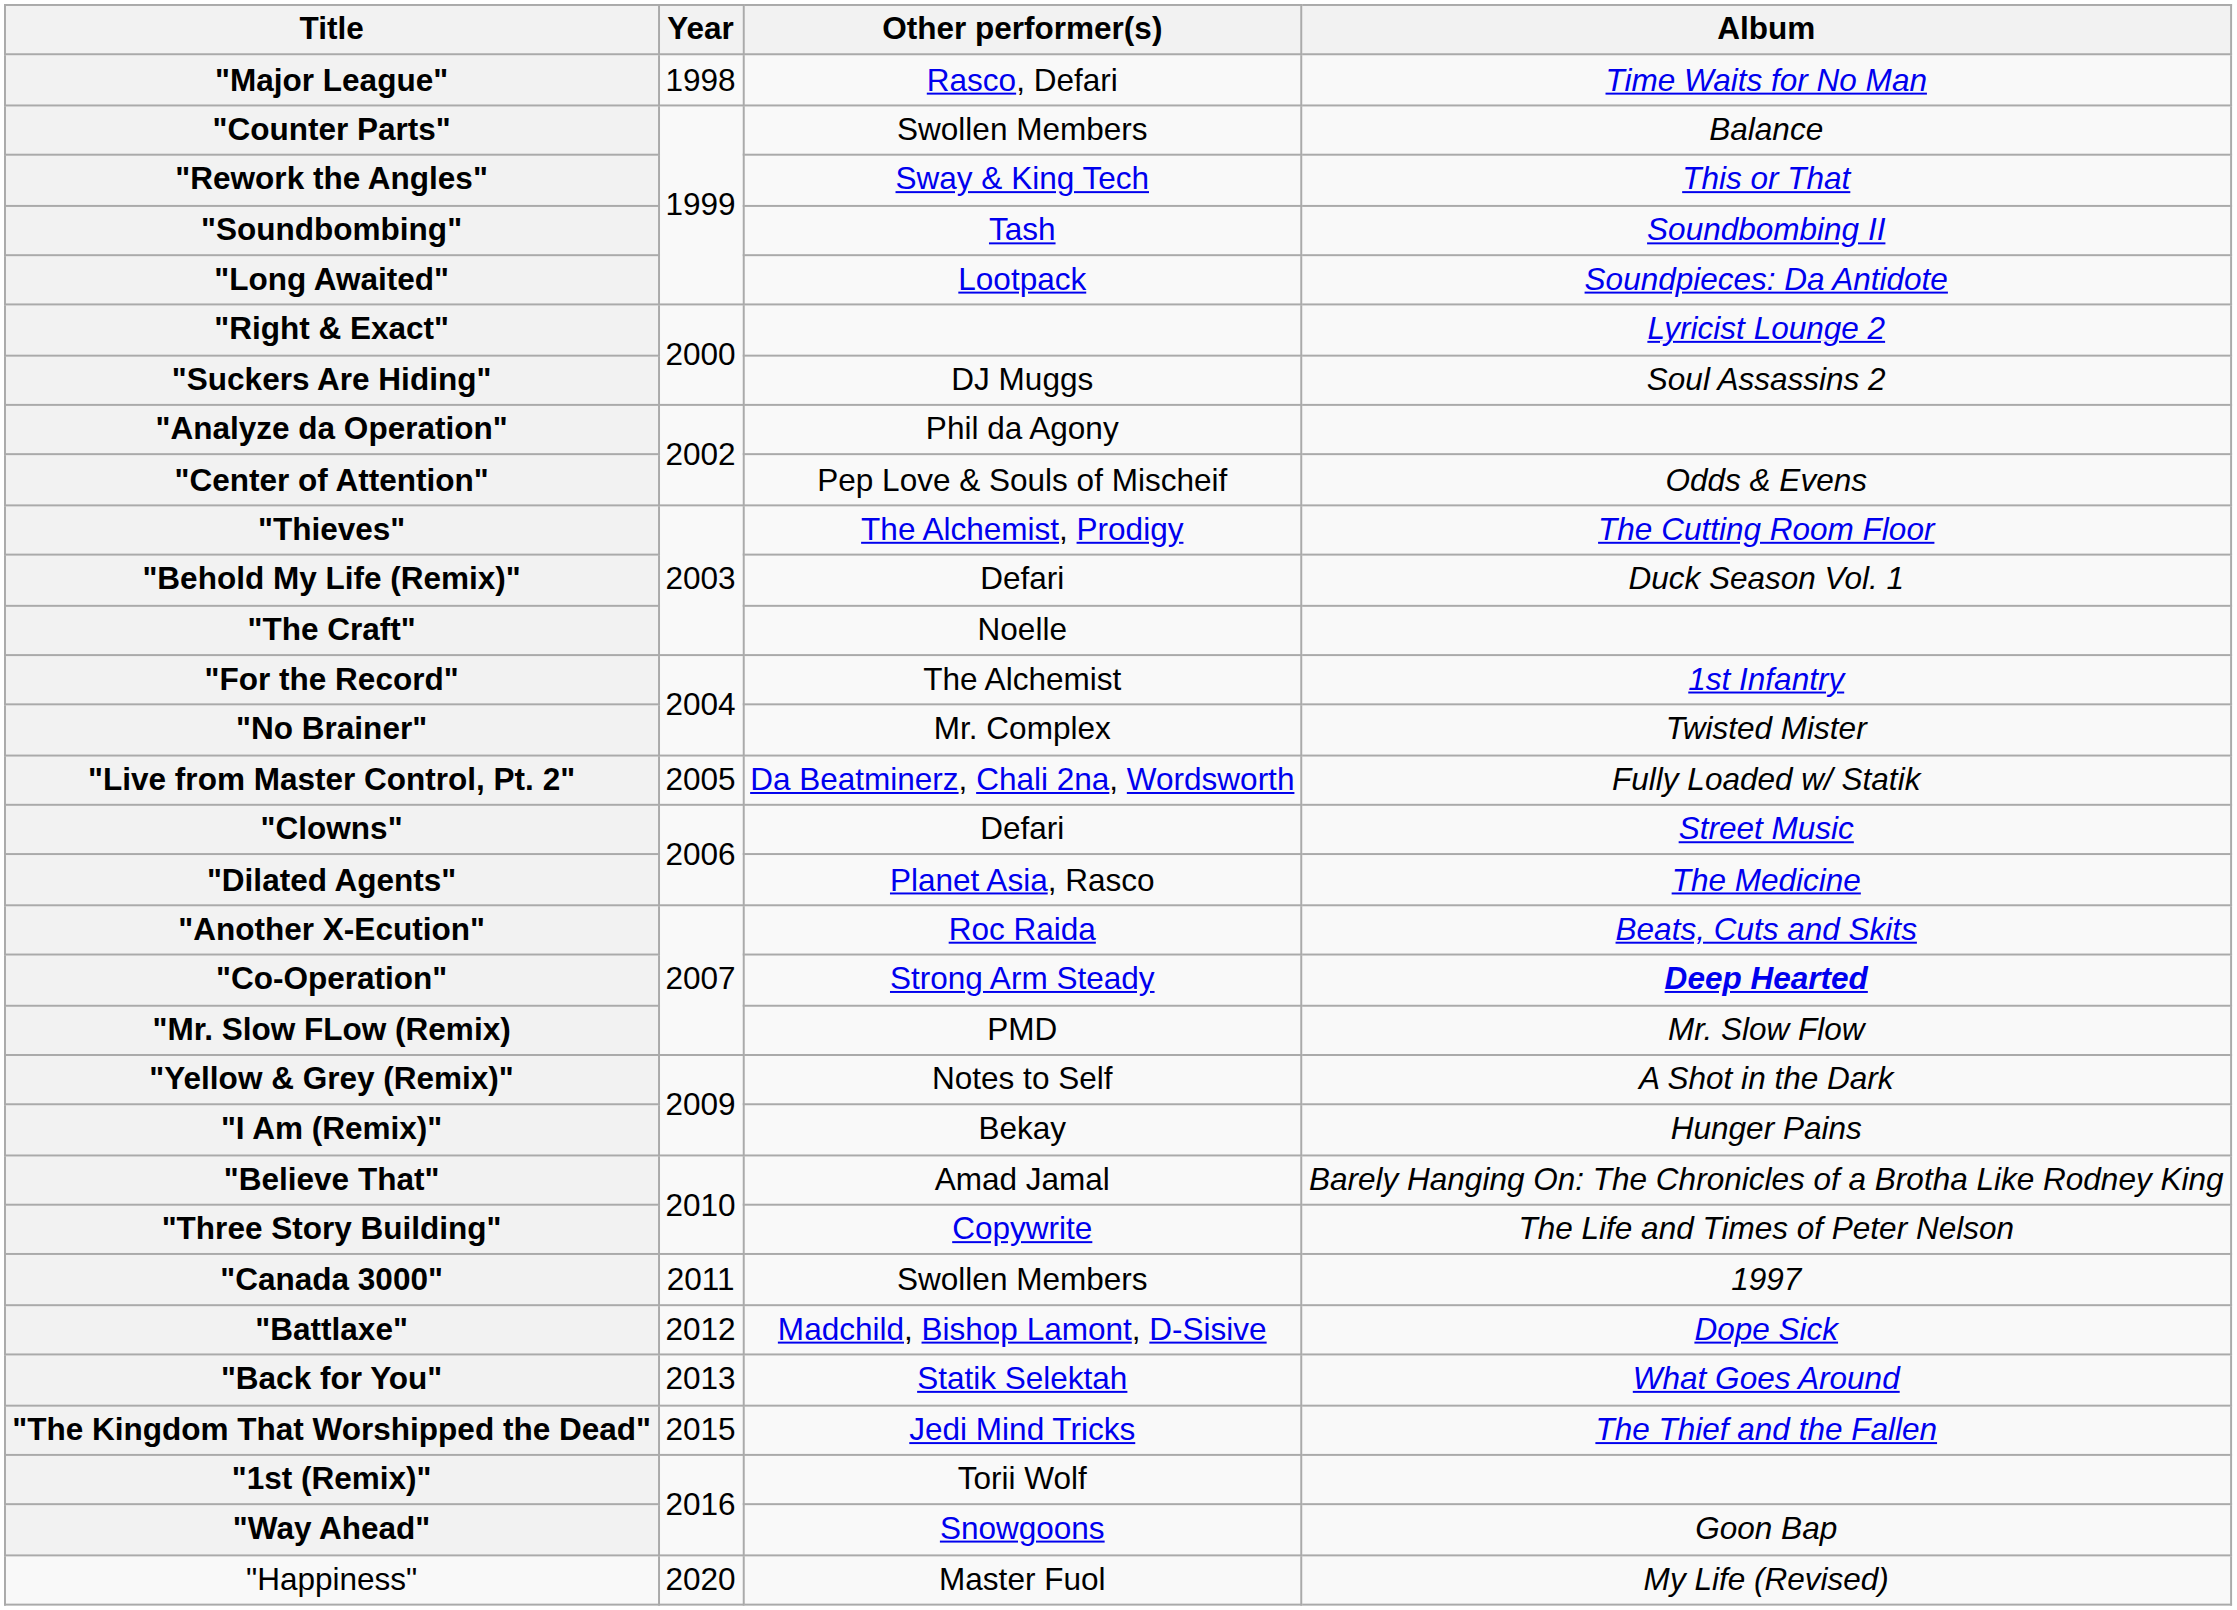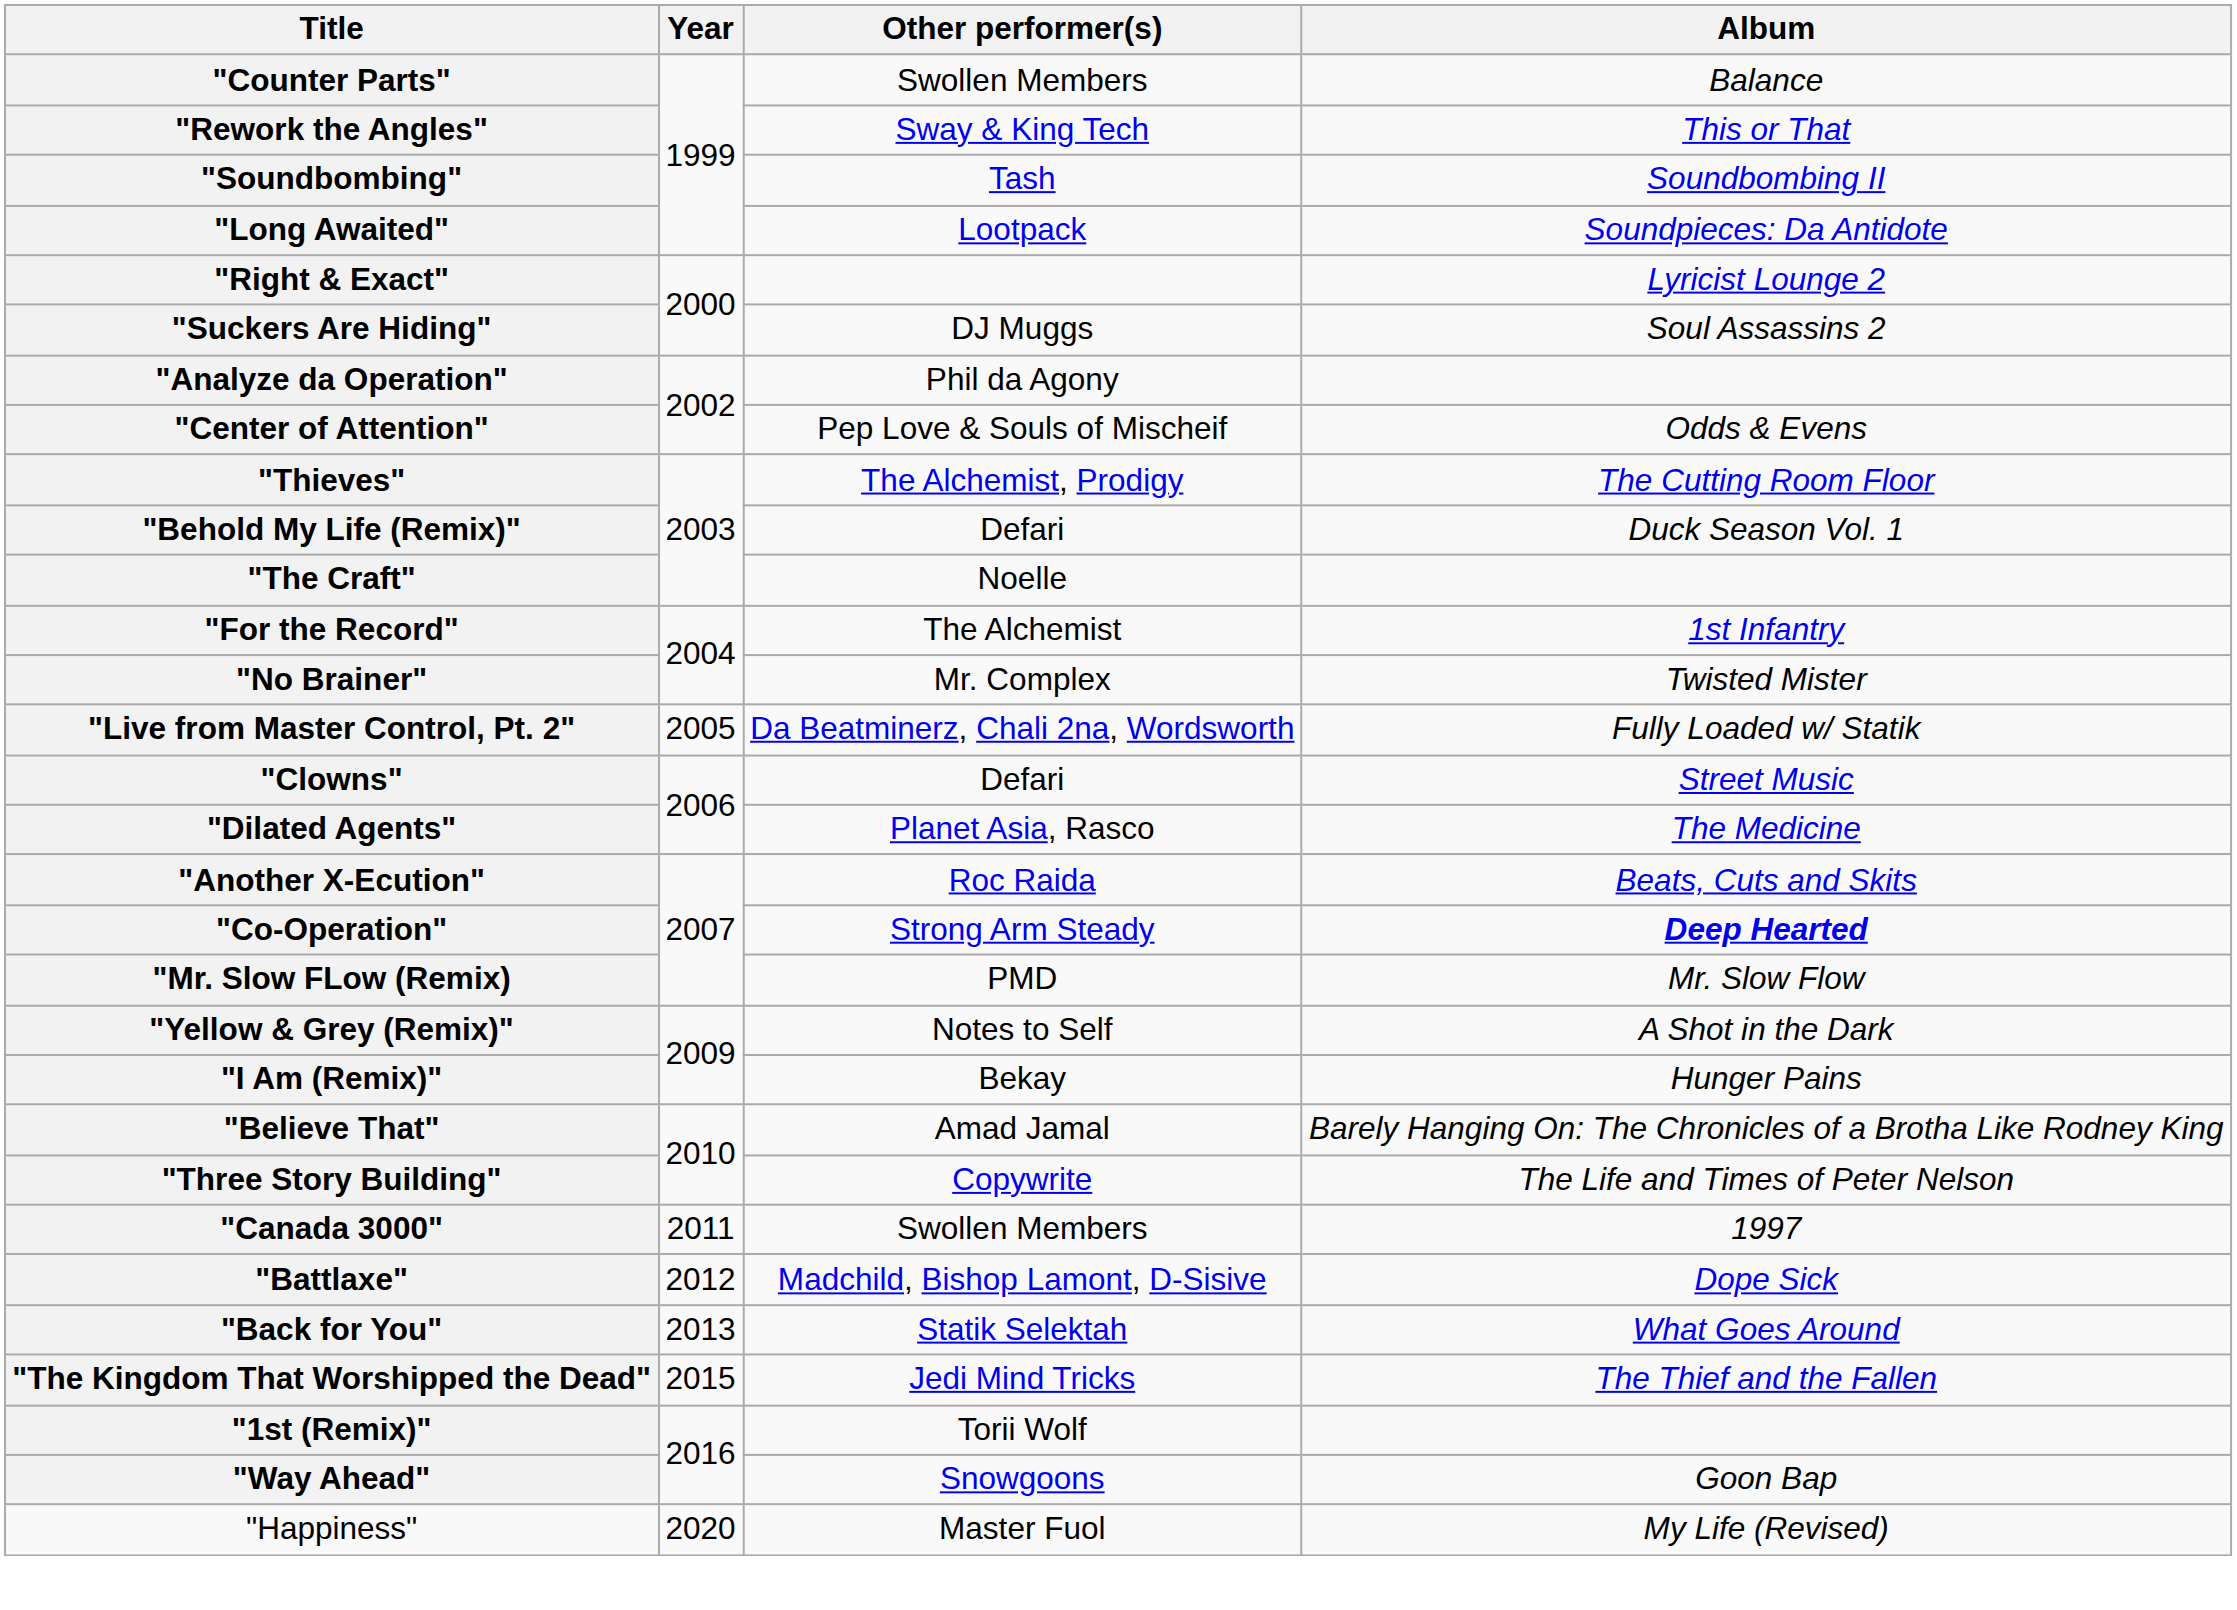- row: "Major League" | 1998 | Rasco, Defari | Time Waits for No Man
